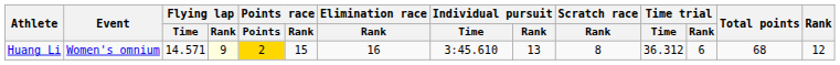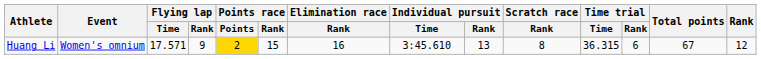Huang Li | Flying lap / Time: 14.571 -> 17.571
Huang Li | Flying lap / Rank: lightyellow background -> no background
Huang Li | Time trial / Time: 36.312 -> 36.315
Huang Li | Total points: 68 -> 67
